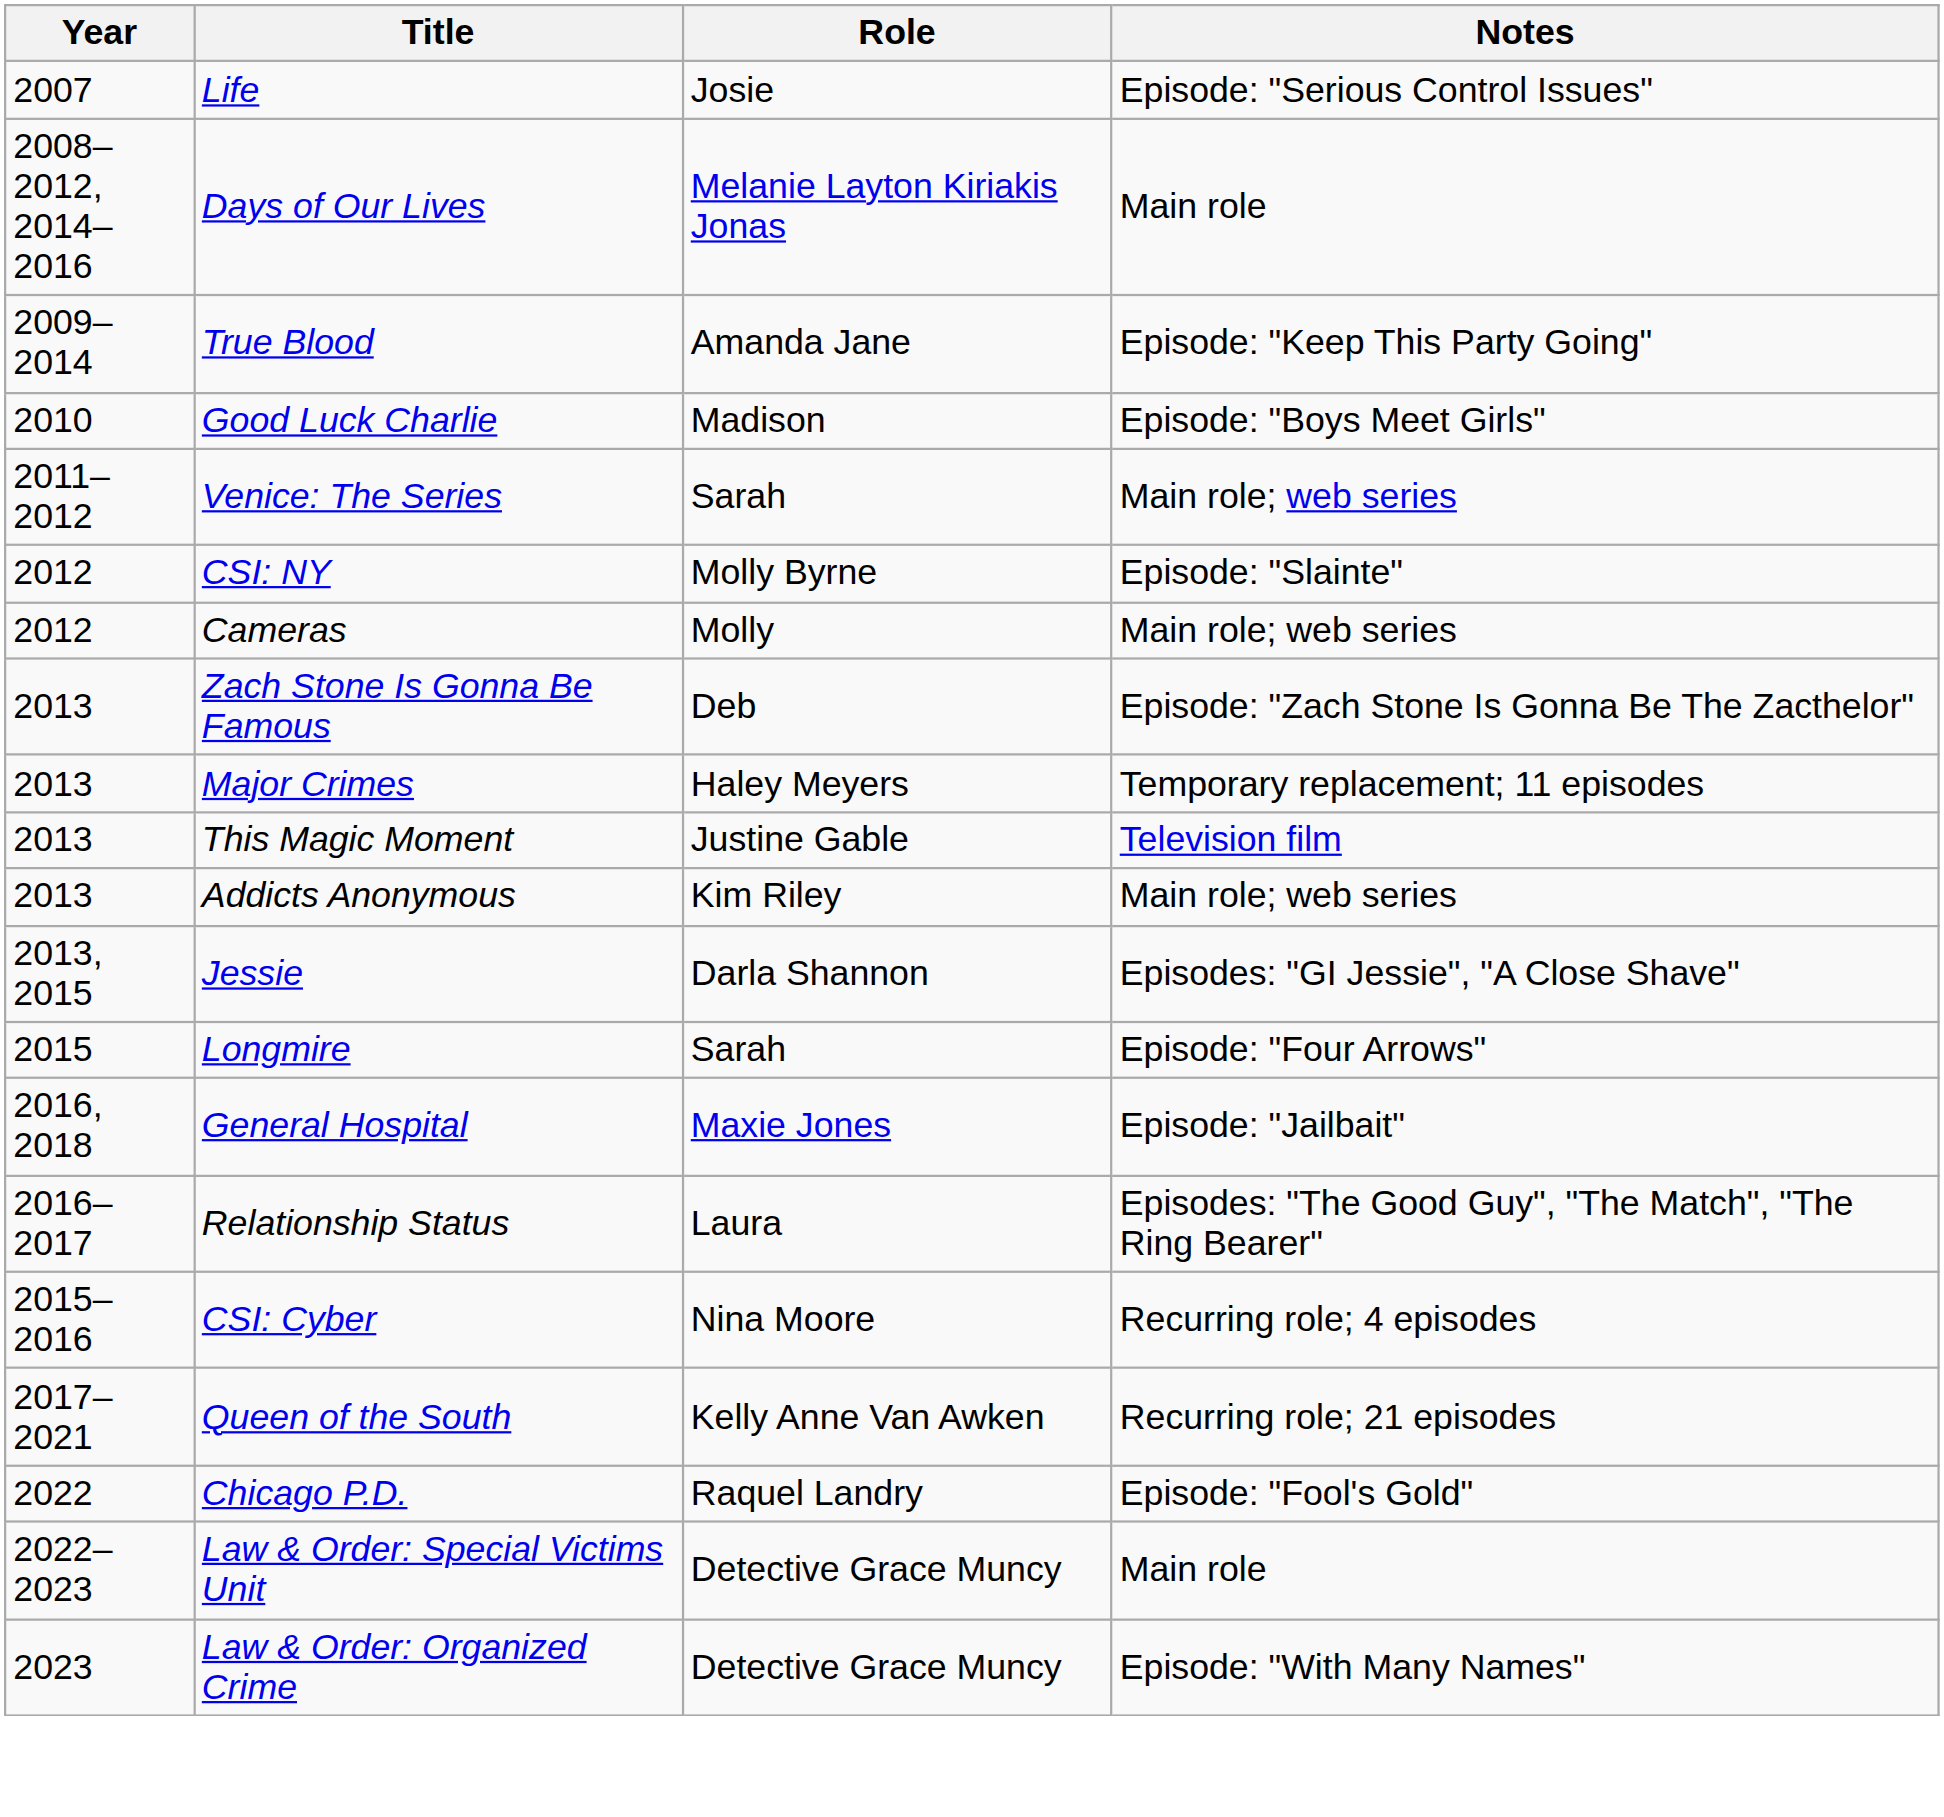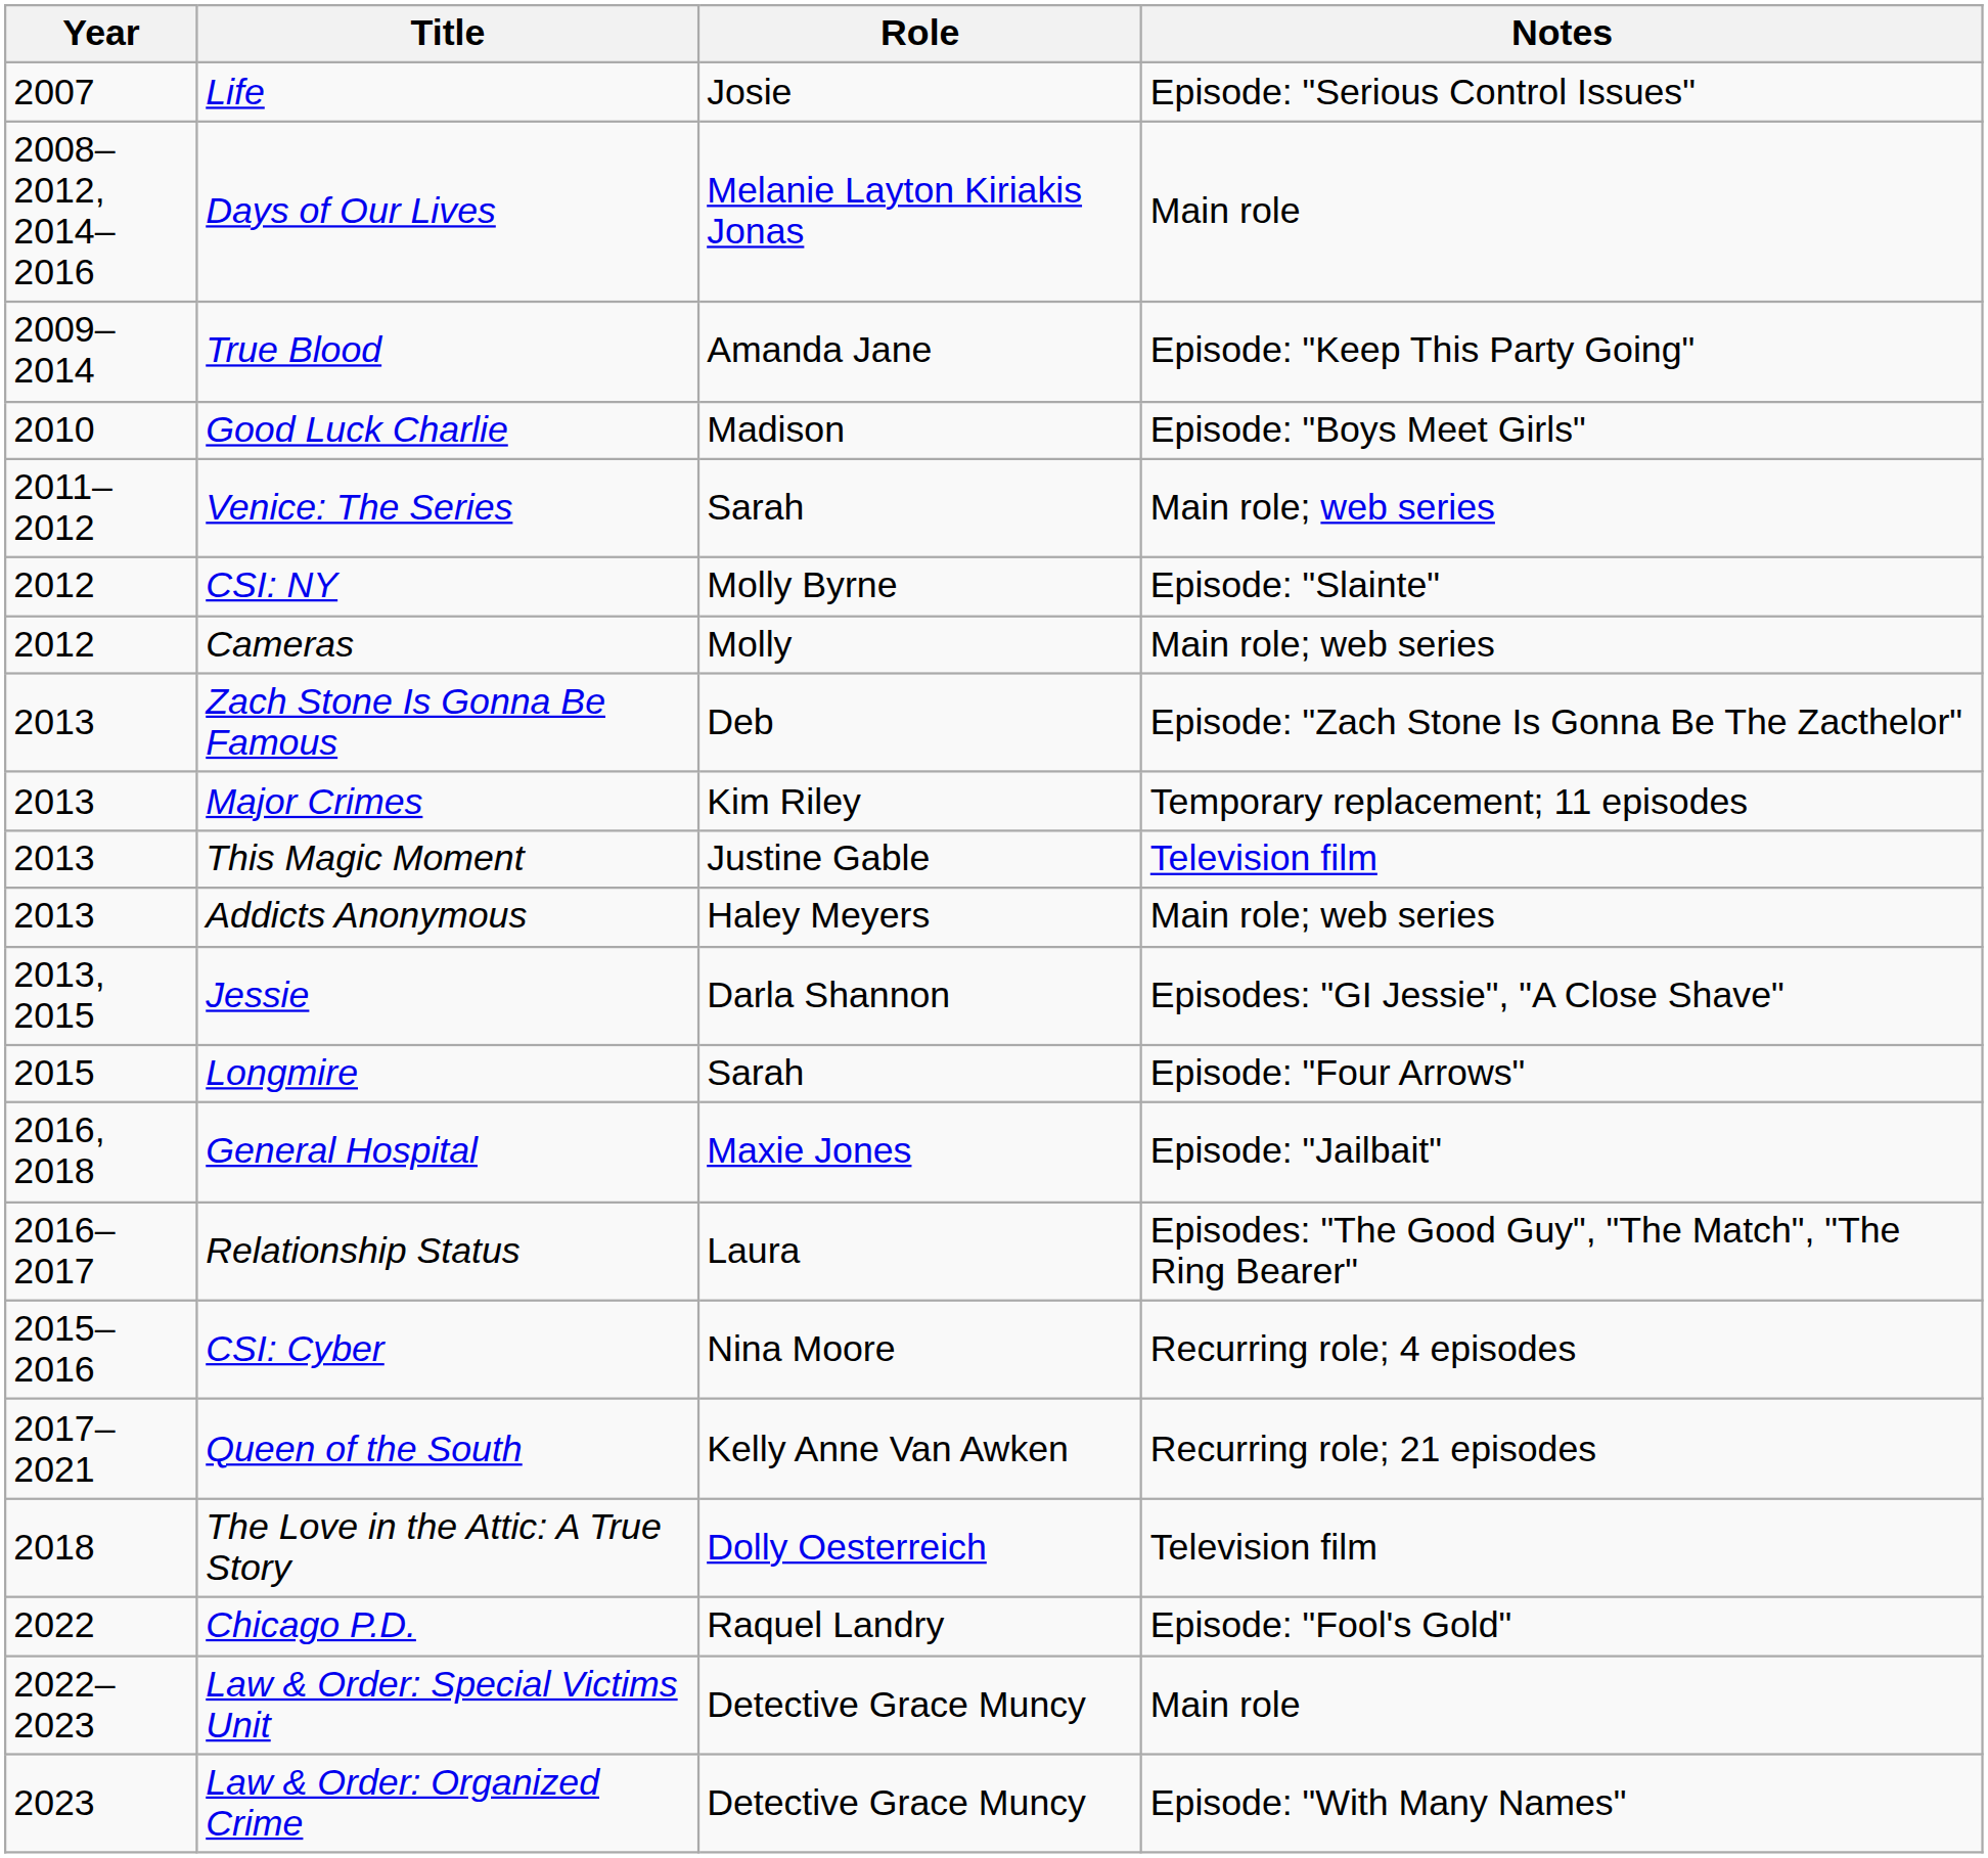Major Crimes | Role: Haley Meyers -> Kim Riley
Addicts Anonymous | Role: Kim Riley -> Haley Meyers
+ row: 2018 | The Love in the Attic: A True Story | Dolly Oesterreich | Television film
